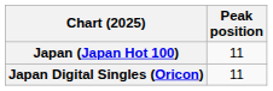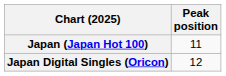Japan Digital Singles (Oricon) | Peak position: 11 -> 12
